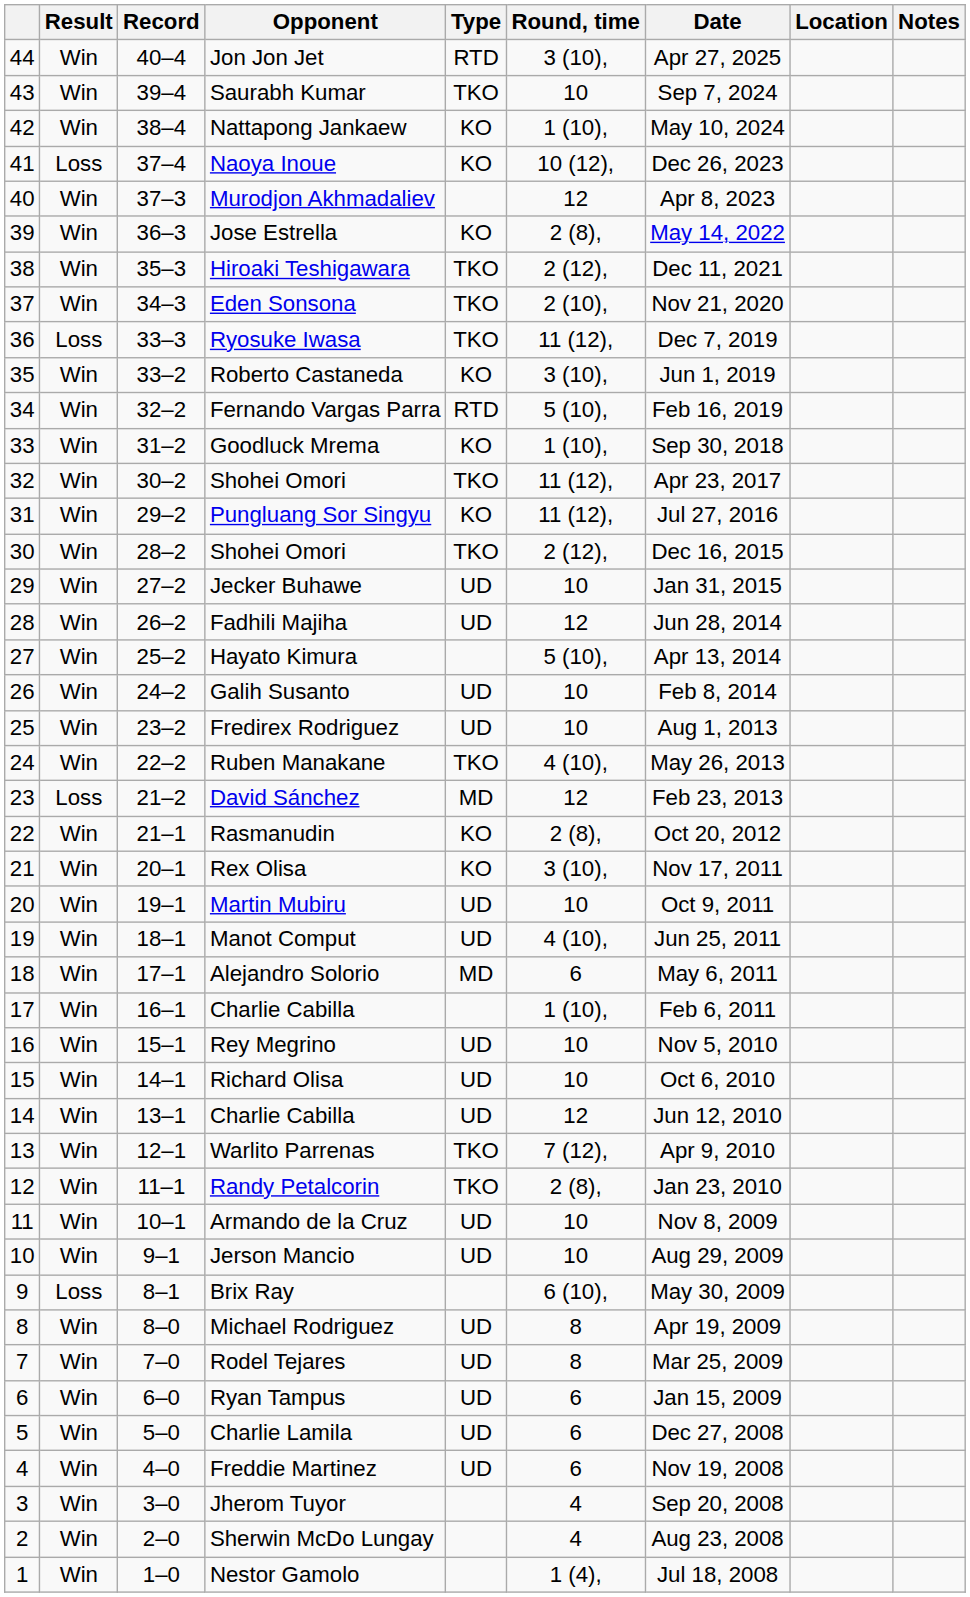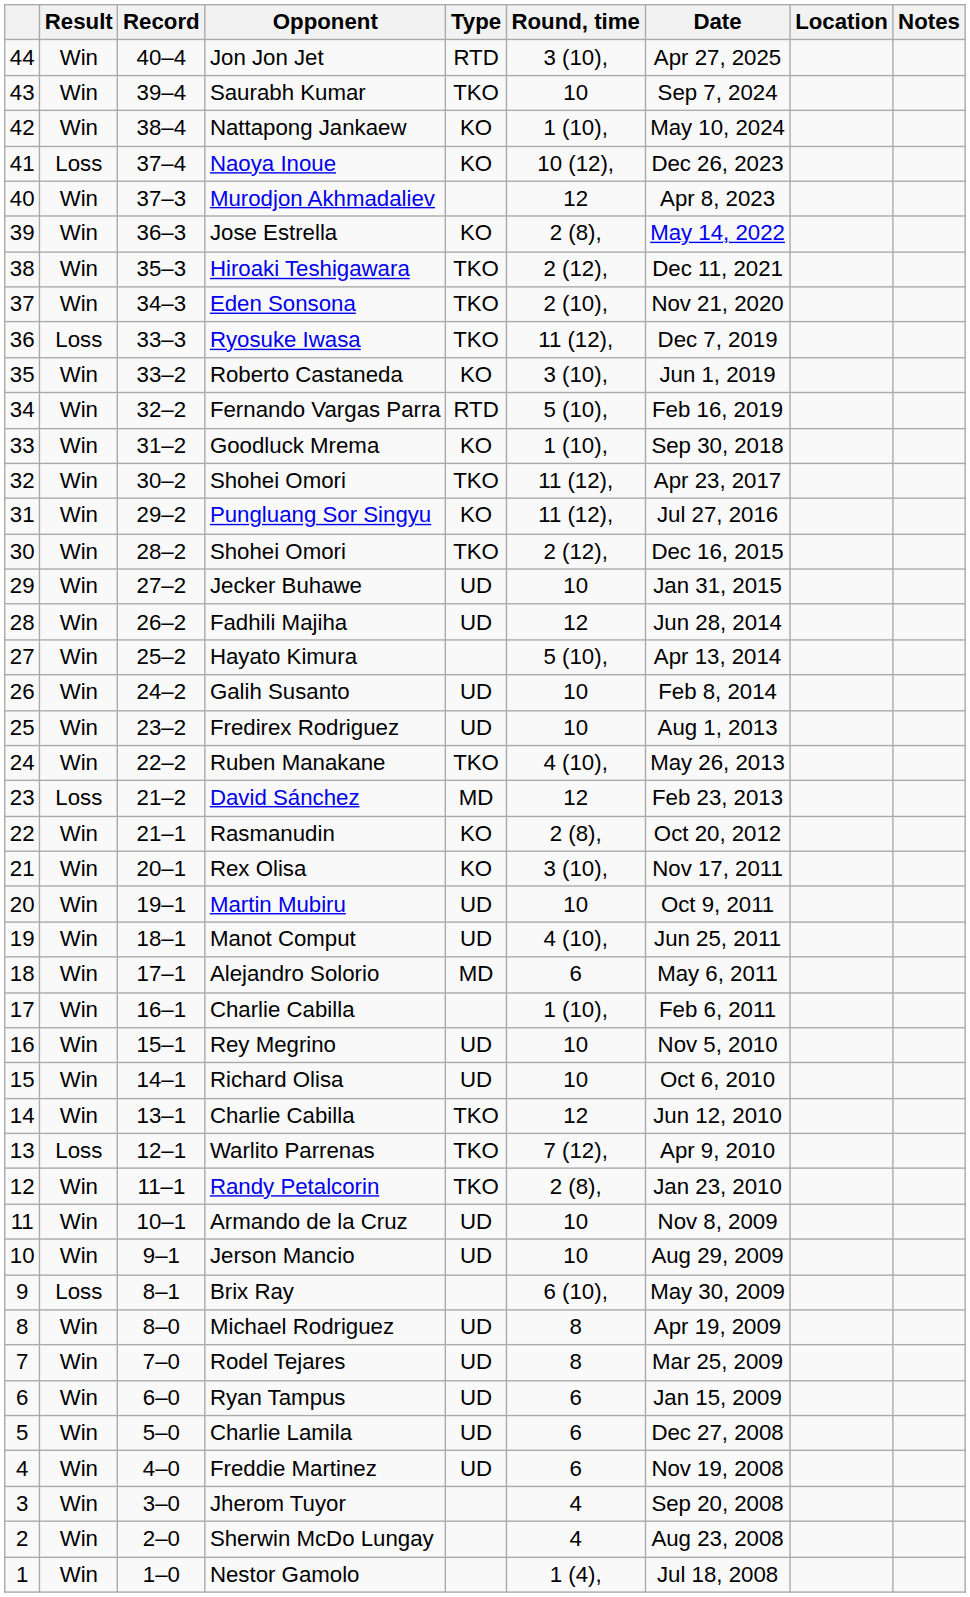14 / Charlie Cabilla | Type: UD -> TKO
Warlito Parrenas | Result: Win -> Loss
